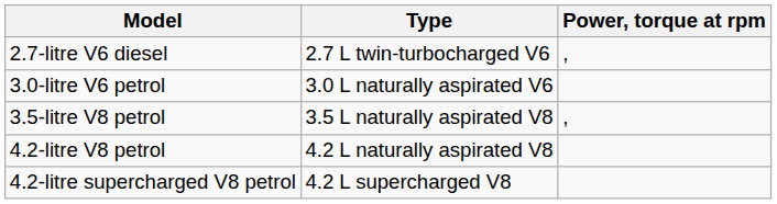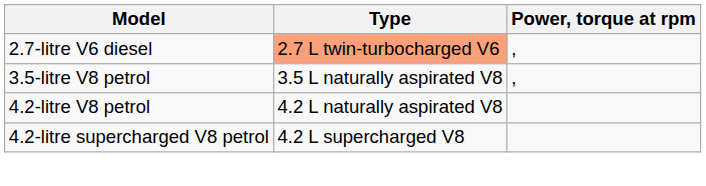2.7-litre V6 diesel | Type: no background -> lightsalmon background
- row: 3.0-litre V6 petrol | 3.0 L naturally aspirated V6
